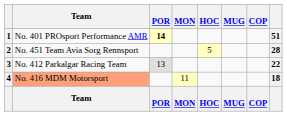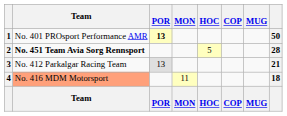columns swapped: COP <-> MUG
1 | POR: 14 -> 13
1 | column 8: 51 -> 50
2 | Team: normal -> bold
3 | column 8: 22 -> 21
